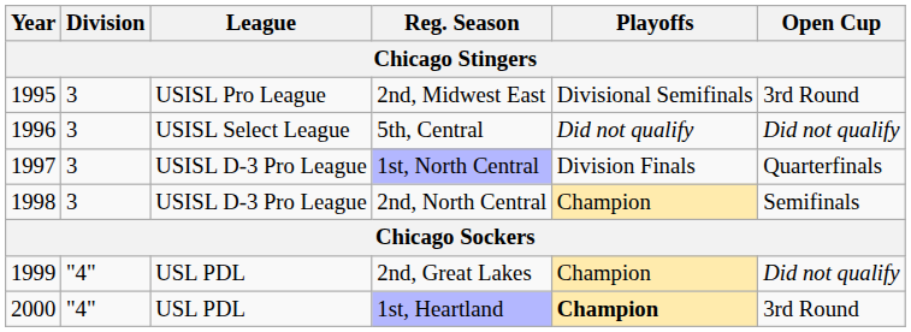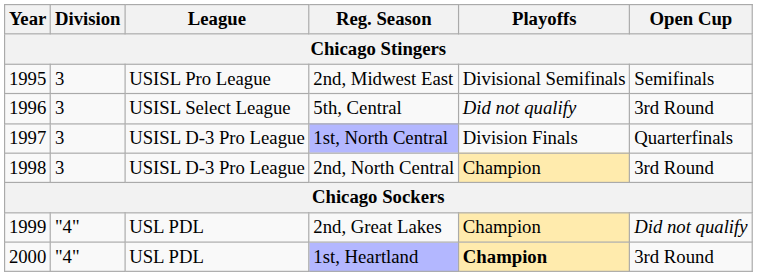2nd, Midwest East | Open Cup: 3rd Round -> Semifinals
5th, Central | Open Cup: Did not qualify -> 3rd Round
2nd, North Central | Open Cup: Semifinals -> 3rd Round
